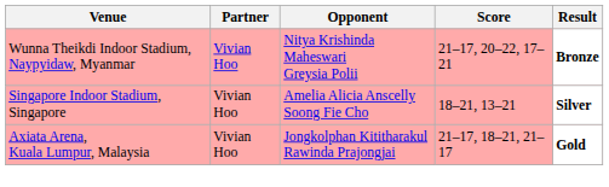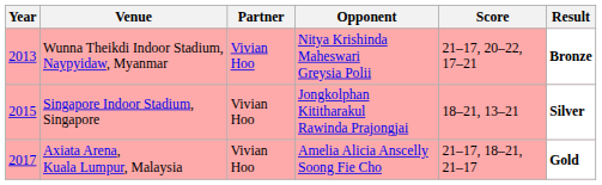+ column: Year | 2013 | 2015 | 2017
Singapore Indoor Stadium, Singapore | Opponent: Amelia Alicia Anscelly Soong Fie Cho -> Jongkolphan Kititharakul Rawinda Prajongjai
Axiata Arena, Kuala Lumpur, Malaysia | Opponent: Jongkolphan Kititharakul Rawinda Prajongjai -> Amelia Alicia Anscelly Soong Fie Cho
